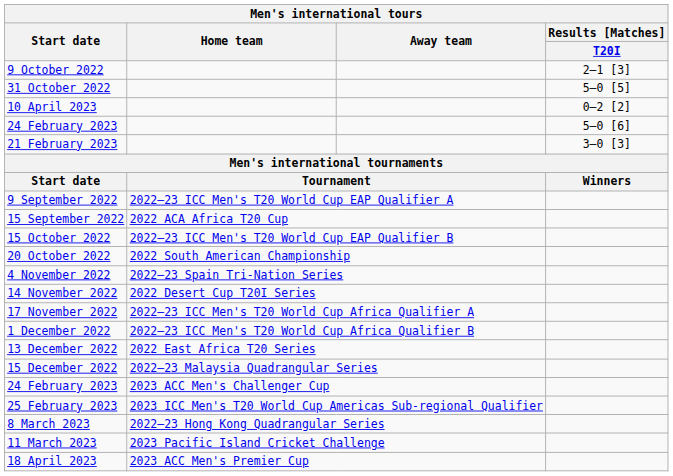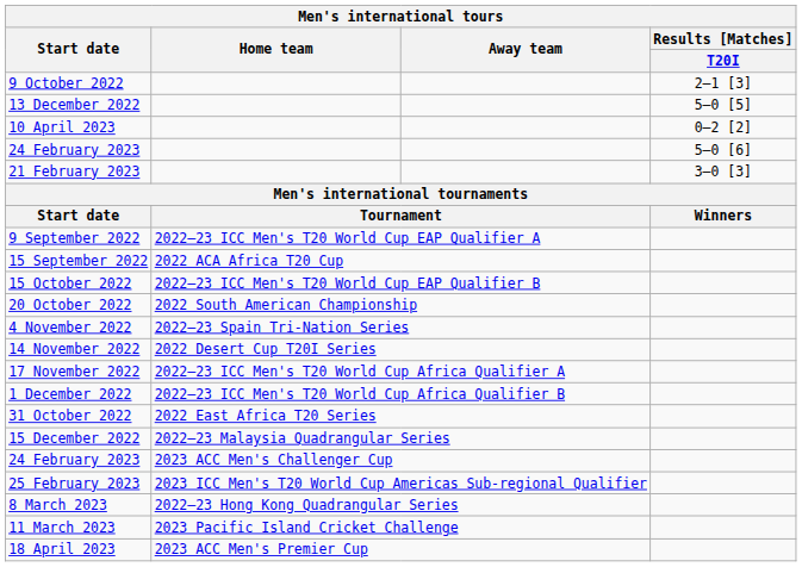5–0 [5] | Start date: 31 October 2022 -> 13 December 2022
2022 East Africa T20 Series | Start date: 13 December 2022 -> 31 October 2022
